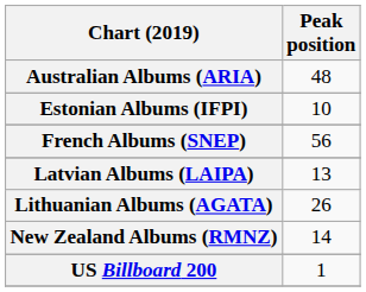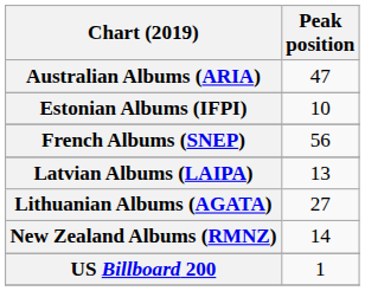Australian Albums (ARIA) | Peak position: 48 -> 47
Lithuanian Albums (AGATA) | Peak position: 26 -> 27
